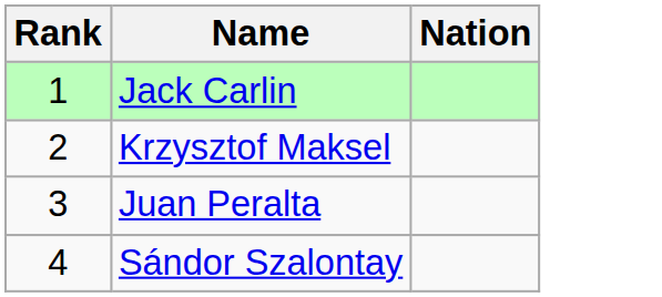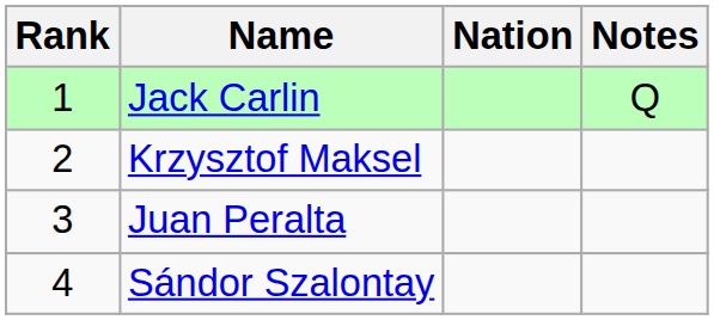+ column: Notes | Q
